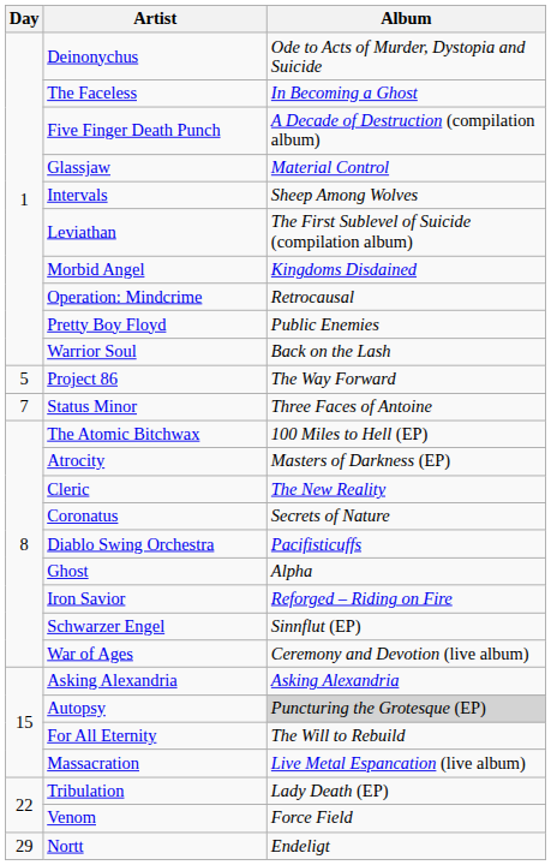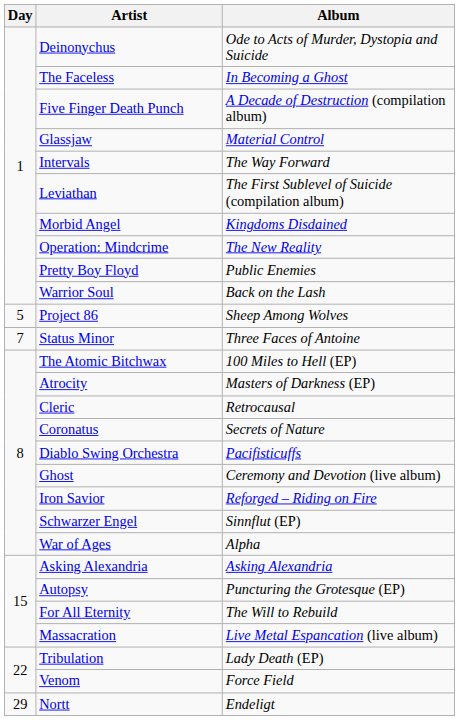Intervals | Album: Sheep Among Wolves -> The Way Forward
Operation: Mindcrime | Album: Retrocausal -> The New Reality
Project 86 | Album: The Way Forward -> Sheep Among Wolves
Cleric | Album: The New Reality -> Retrocausal
Ghost | Album: Alpha -> Ceremony and Devotion (live album)
War of Ages | Album: Ceremony and Devotion (live album) -> Alpha
Autopsy | Album: lightgrey background -> no background
